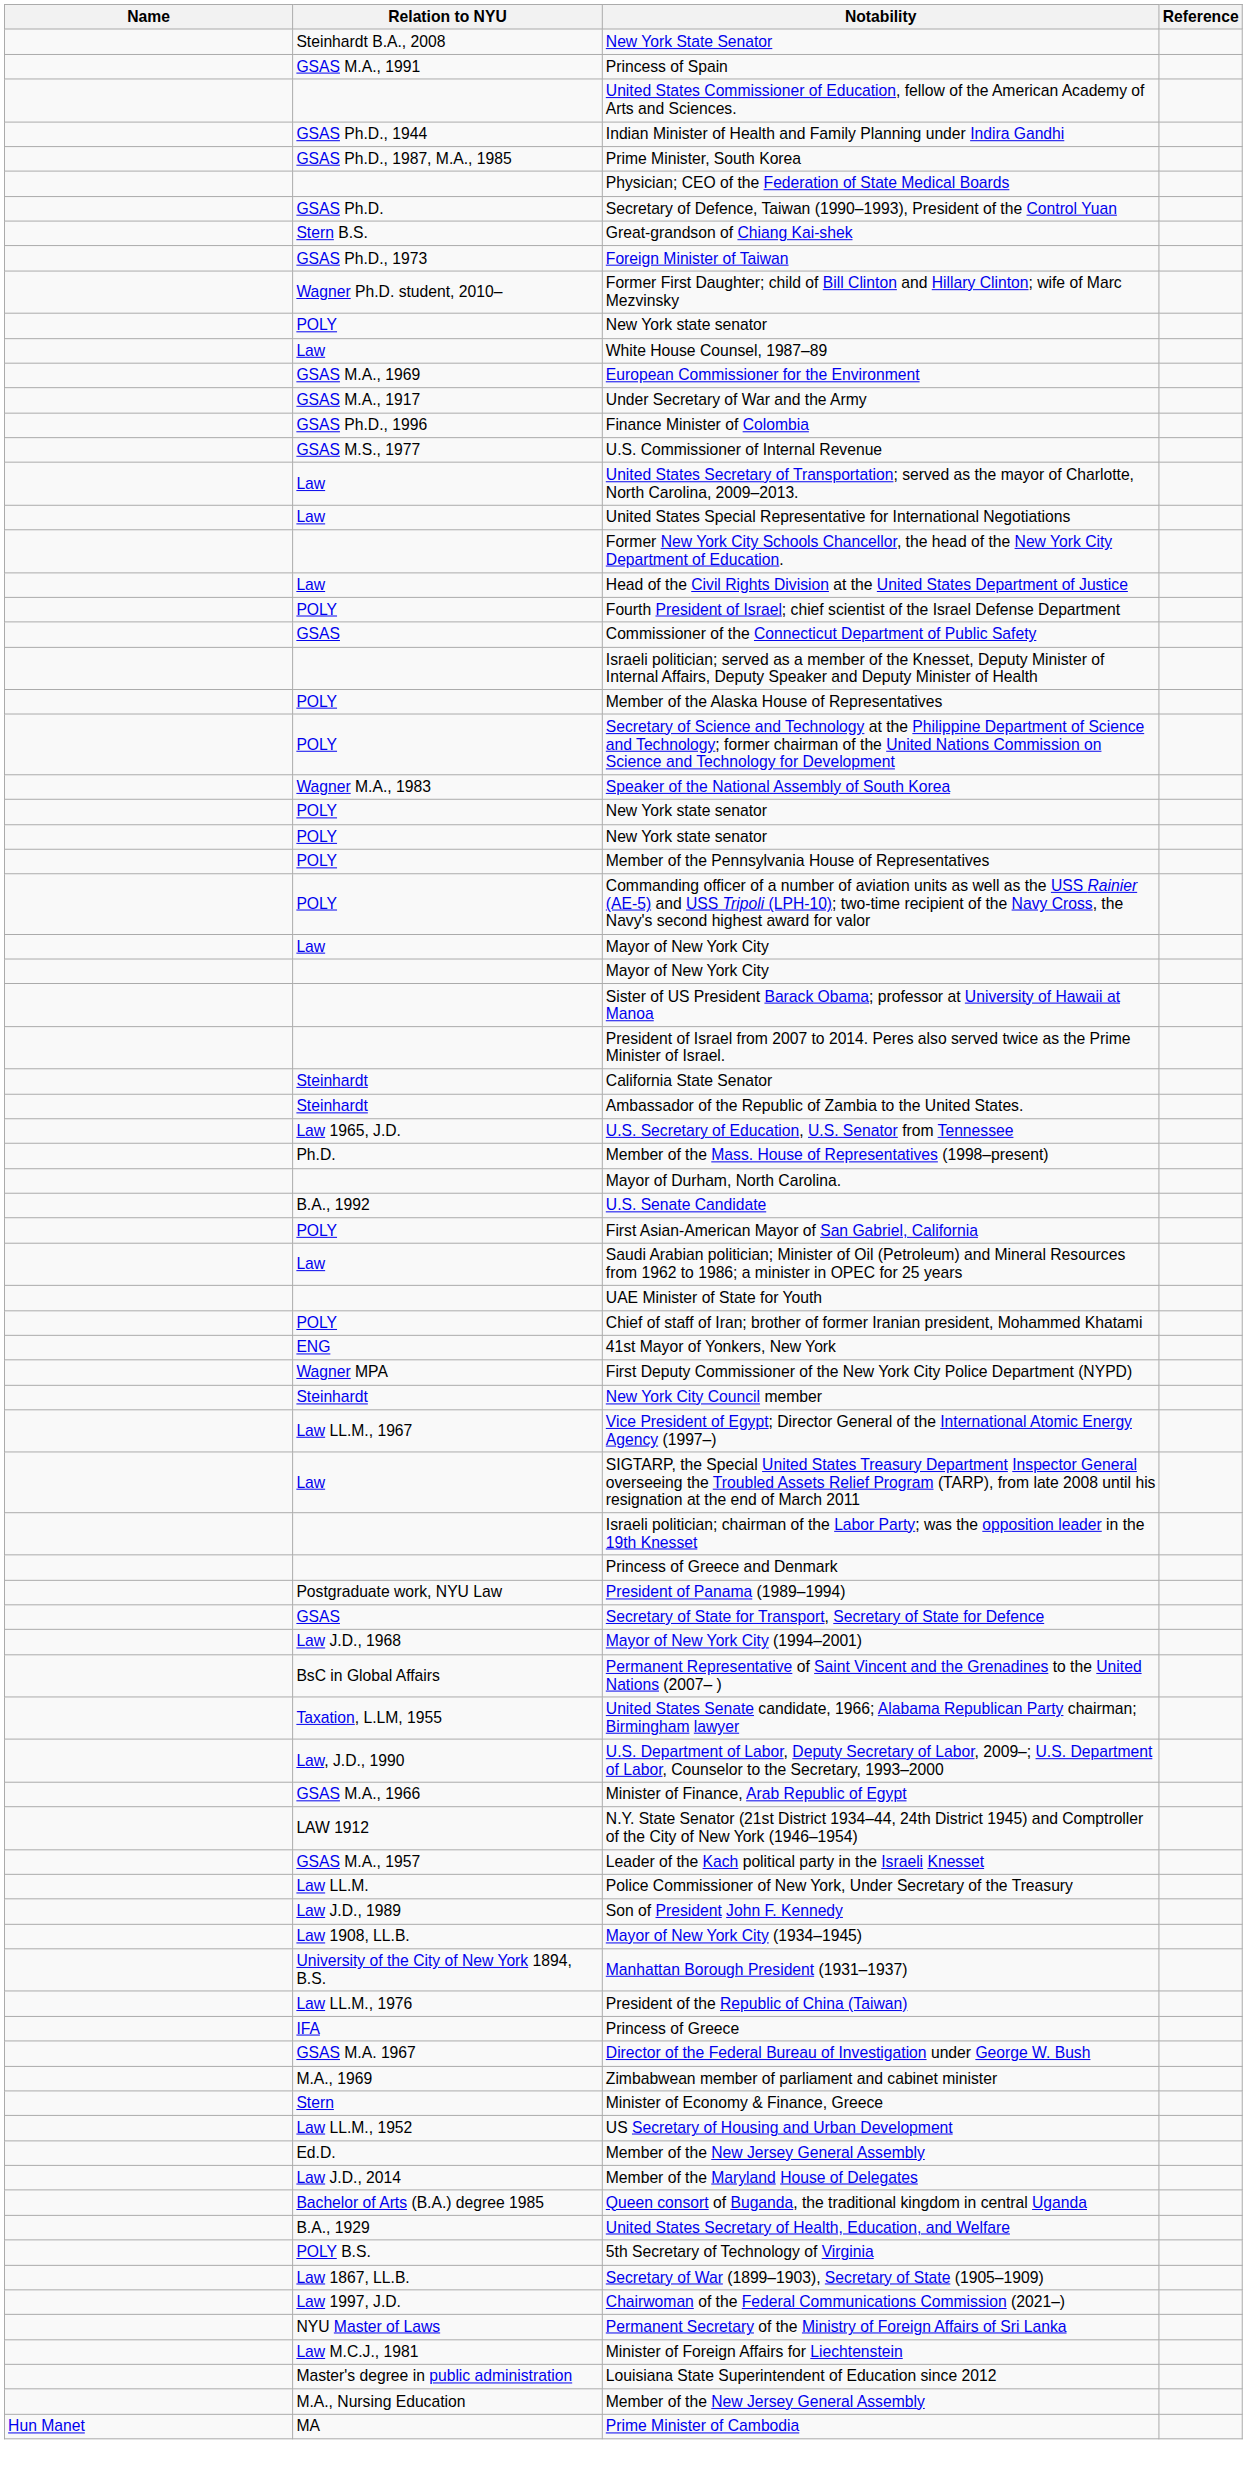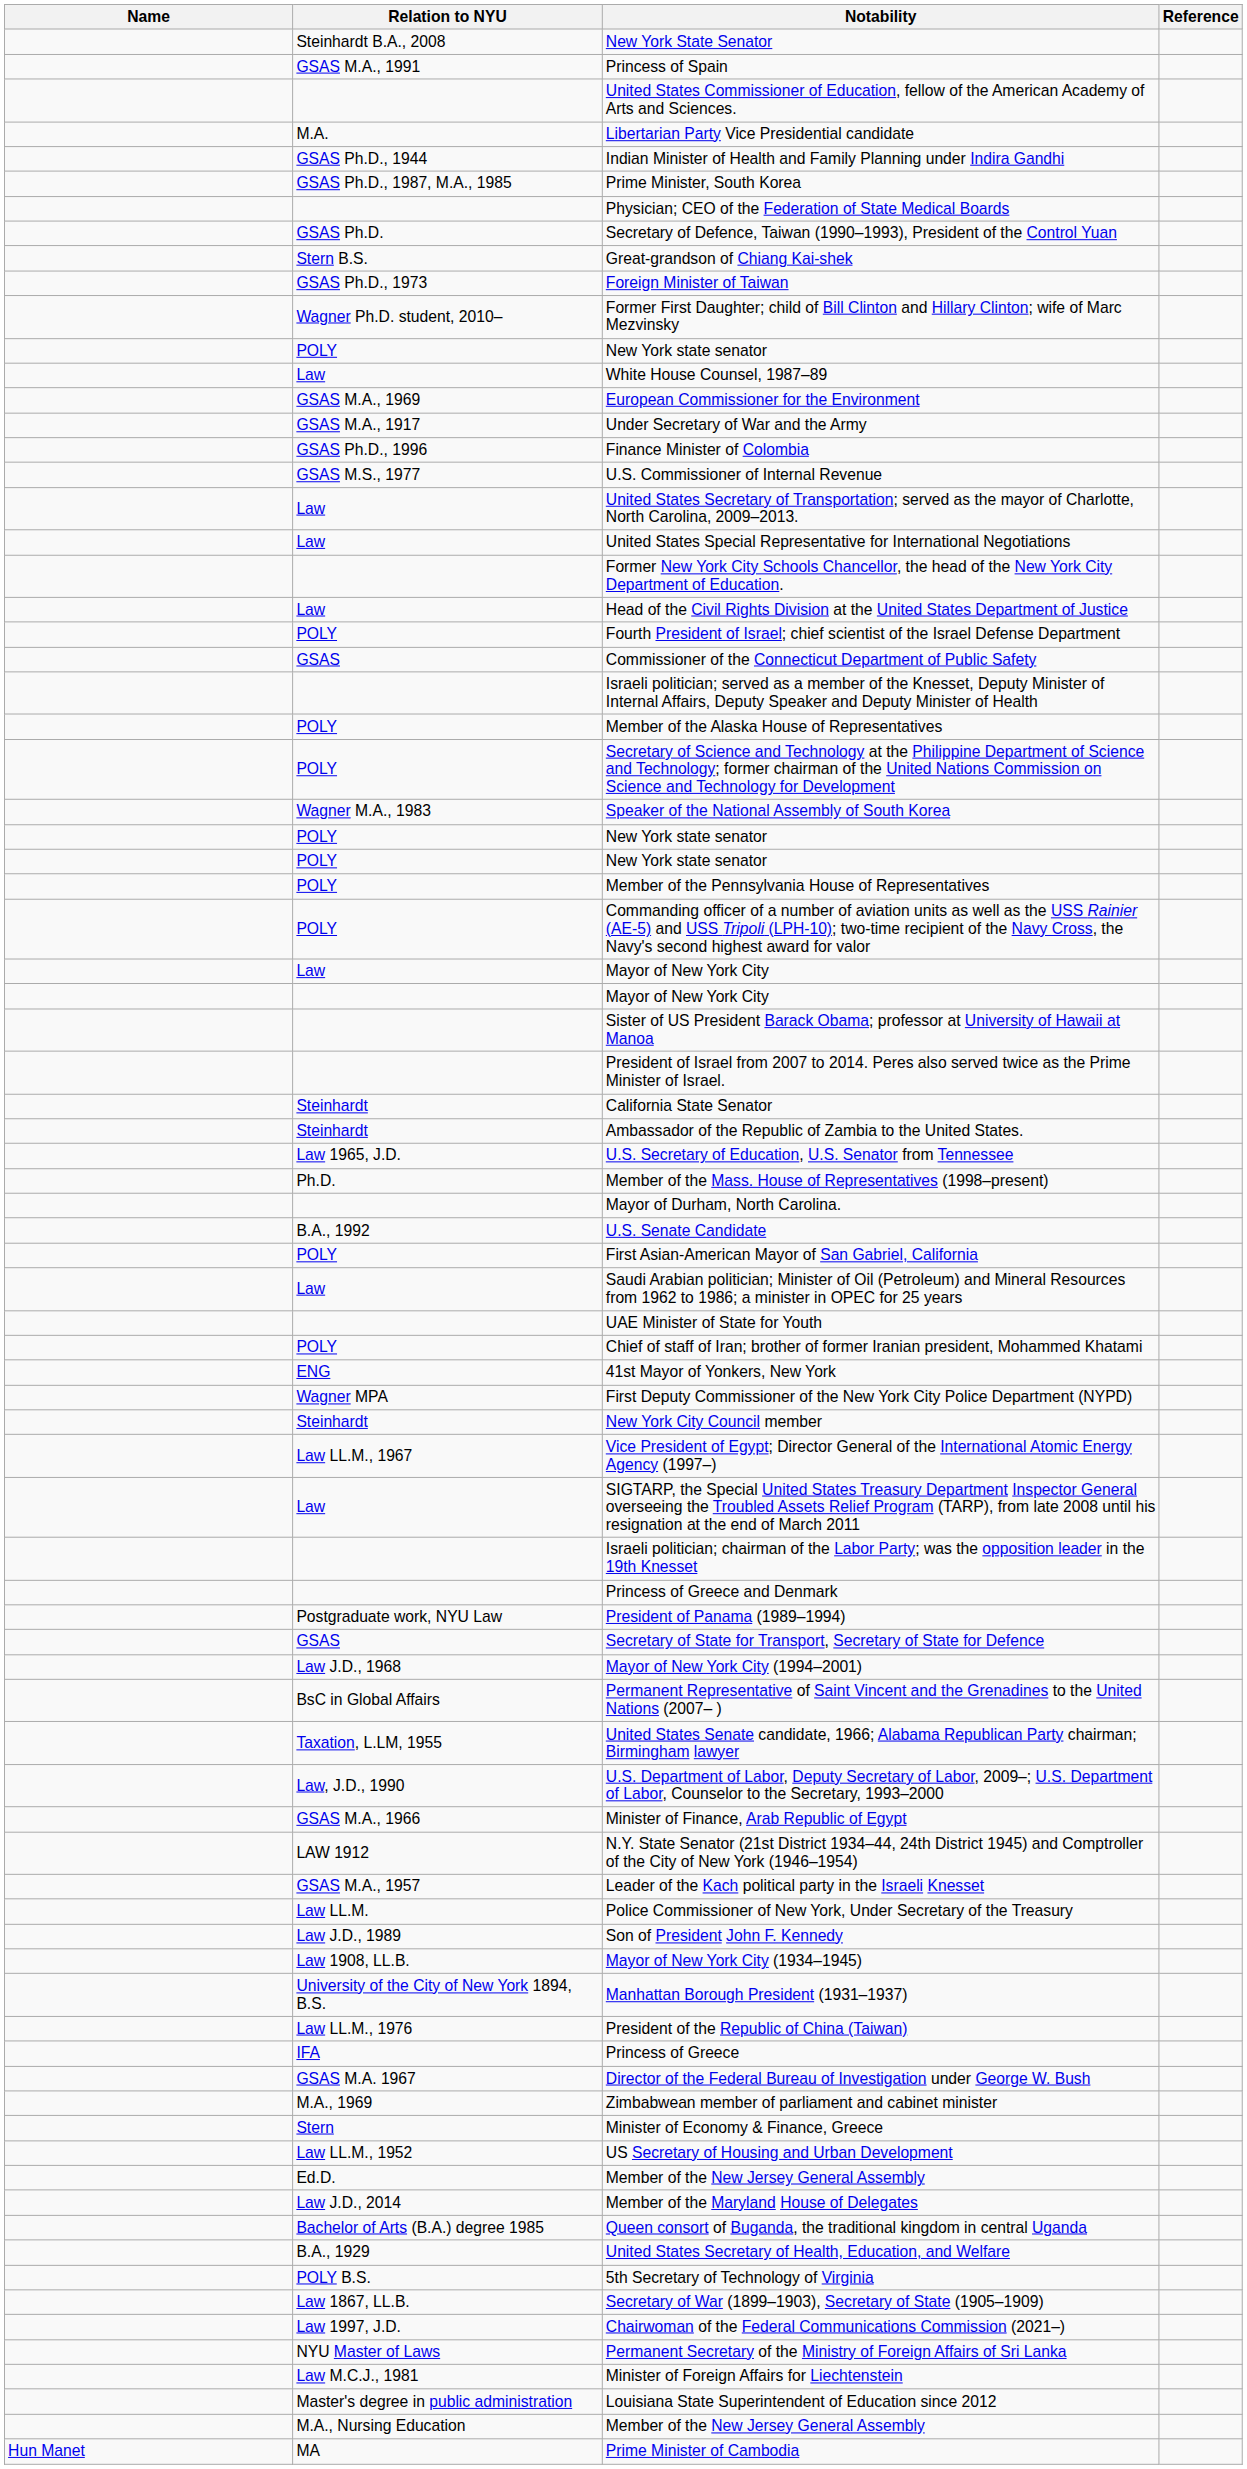+ row: M.A. | Libertarian Party Vice Presidential candidate
